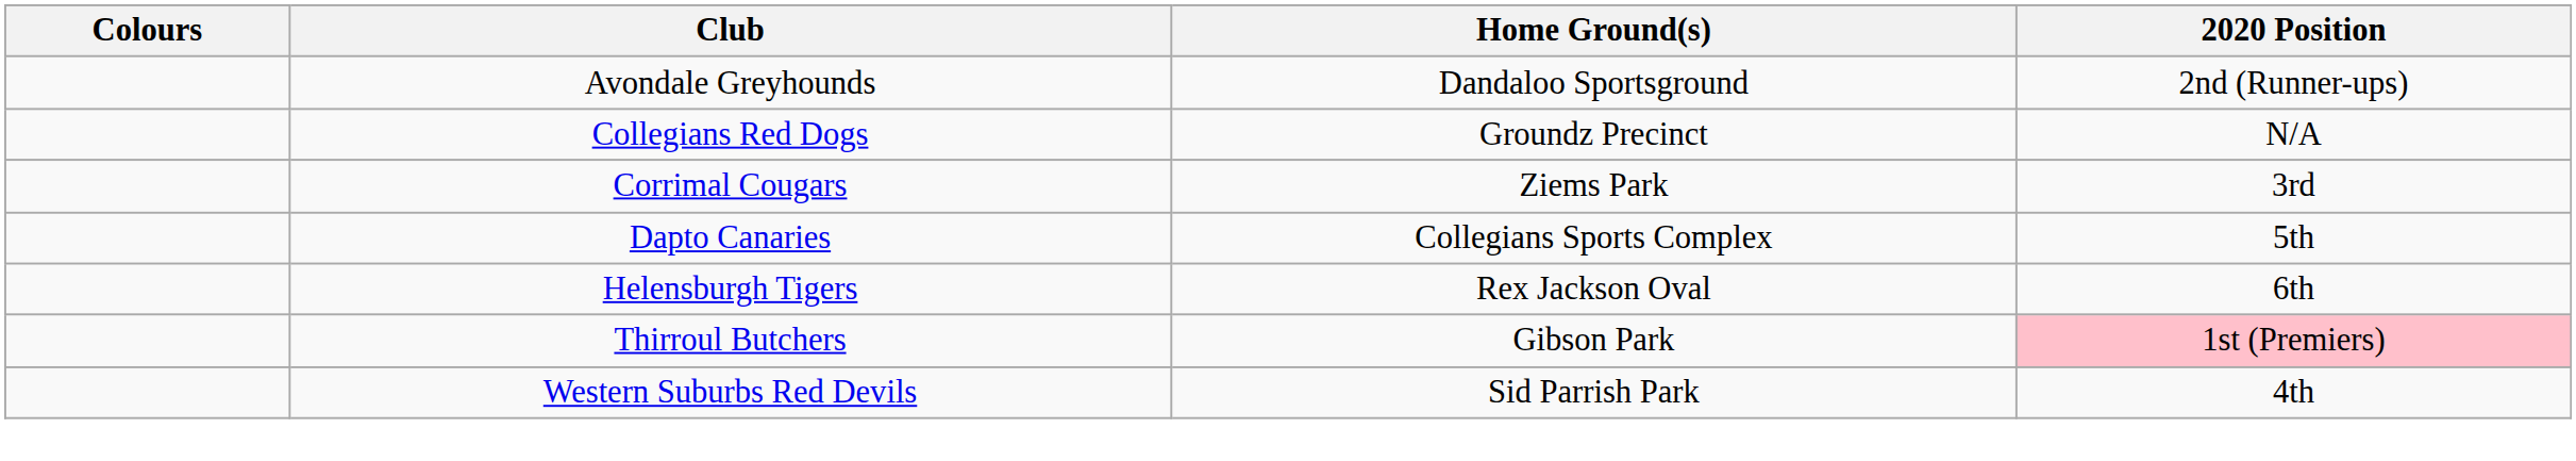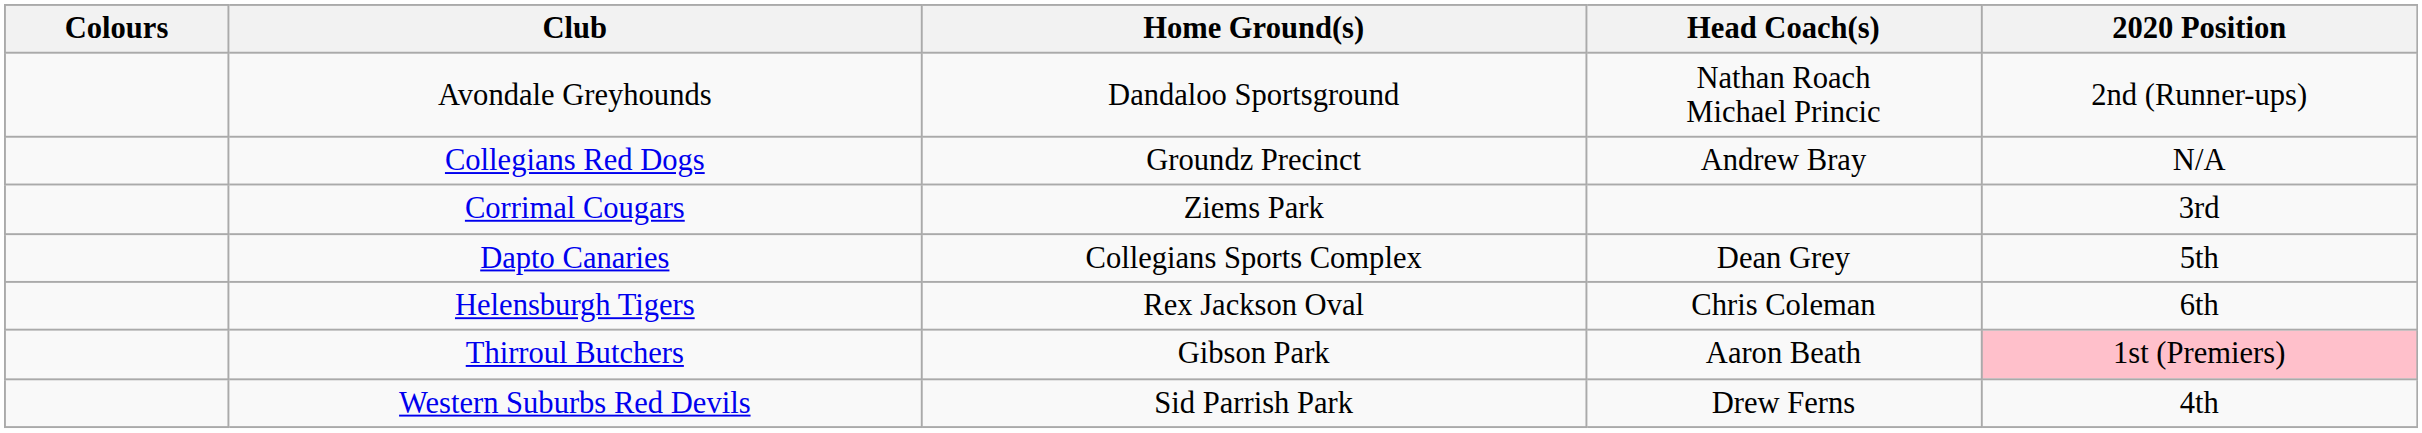+ column: Head Coach(s) | Nathan Roach Michael Princic | Andrew Bray | Dean Grey | Chris Coleman | Aaron Beath | Drew Ferns
